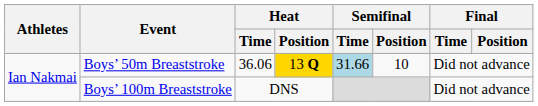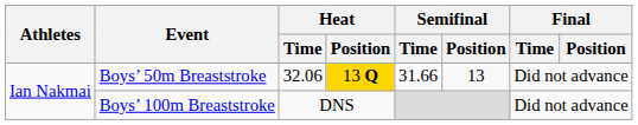Boys’ 50m Breaststroke | Heat / Time: 36.06 -> 32.06
Boys’ 50m Breaststroke | Semifinal / Time: lightblue background -> no background
Boys’ 50m Breaststroke | Semifinal / Position: 10 -> 13
